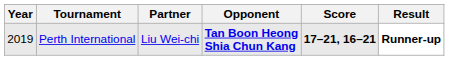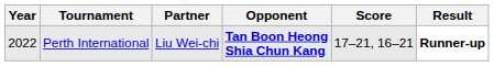Perth International | Year: 2019 -> 2022
Perth International | Score: bold -> normal
